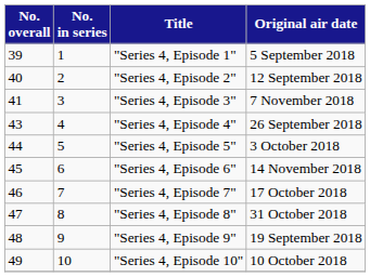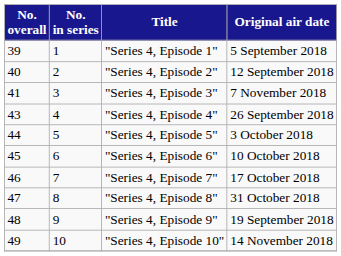"Series 4, Episode 6" | Original air date: 14 November 2018 -> 10 October 2018
"Series 4, Episode 10" | Original air date: 10 October 2018 -> 14 November 2018
